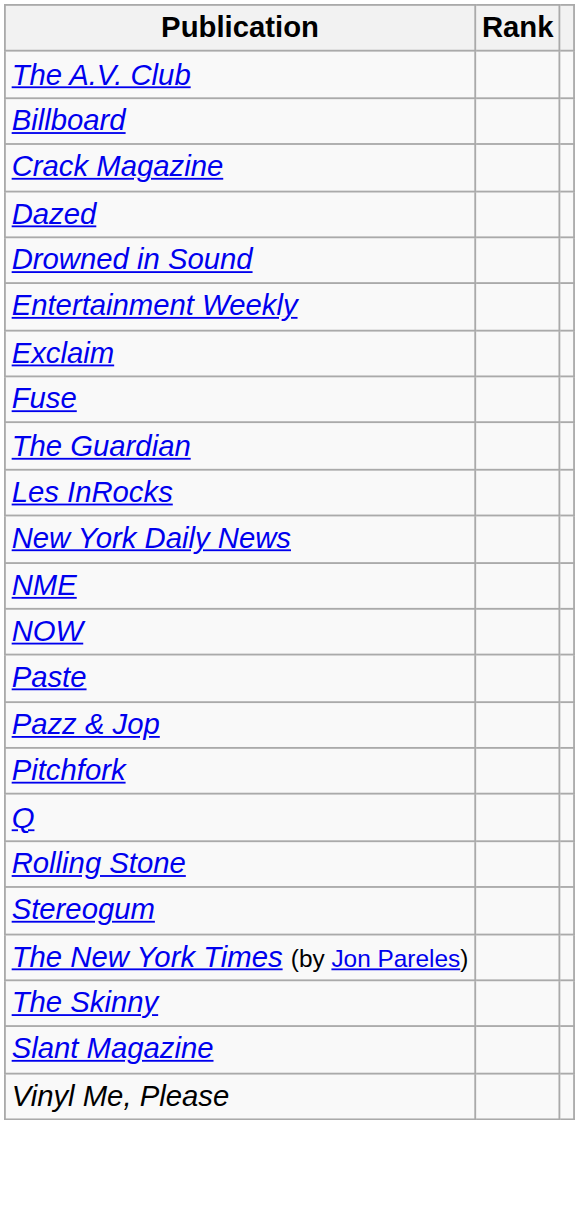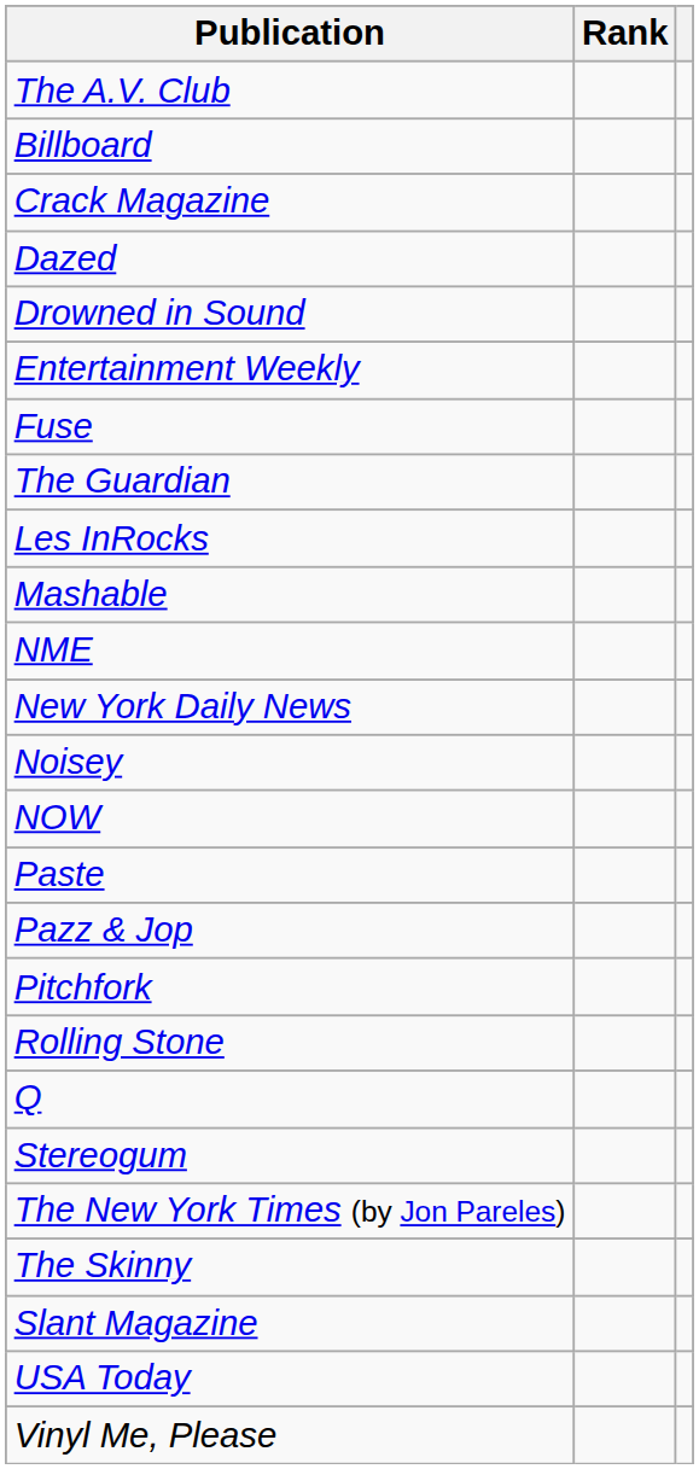- row: Exclaim
+ row: Mashable
rows swapped: New York Daily News <-> NME
+ row: Noisey
rows swapped: Q <-> Rolling Stone
+ row: USA Today
